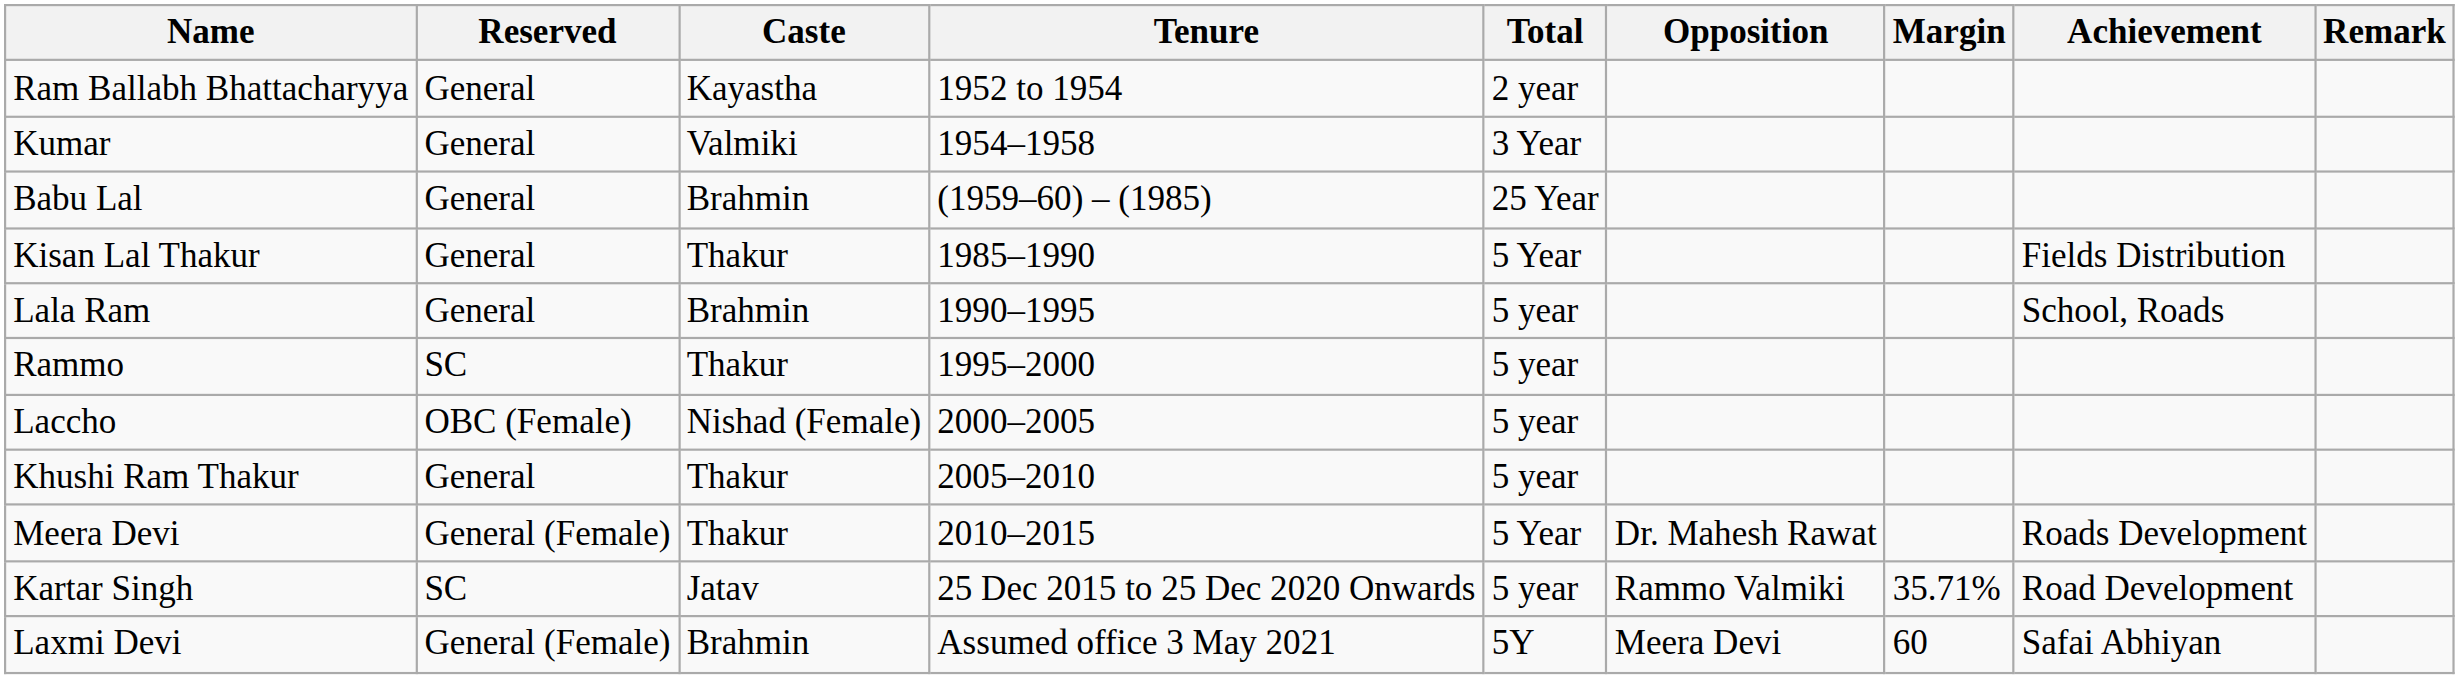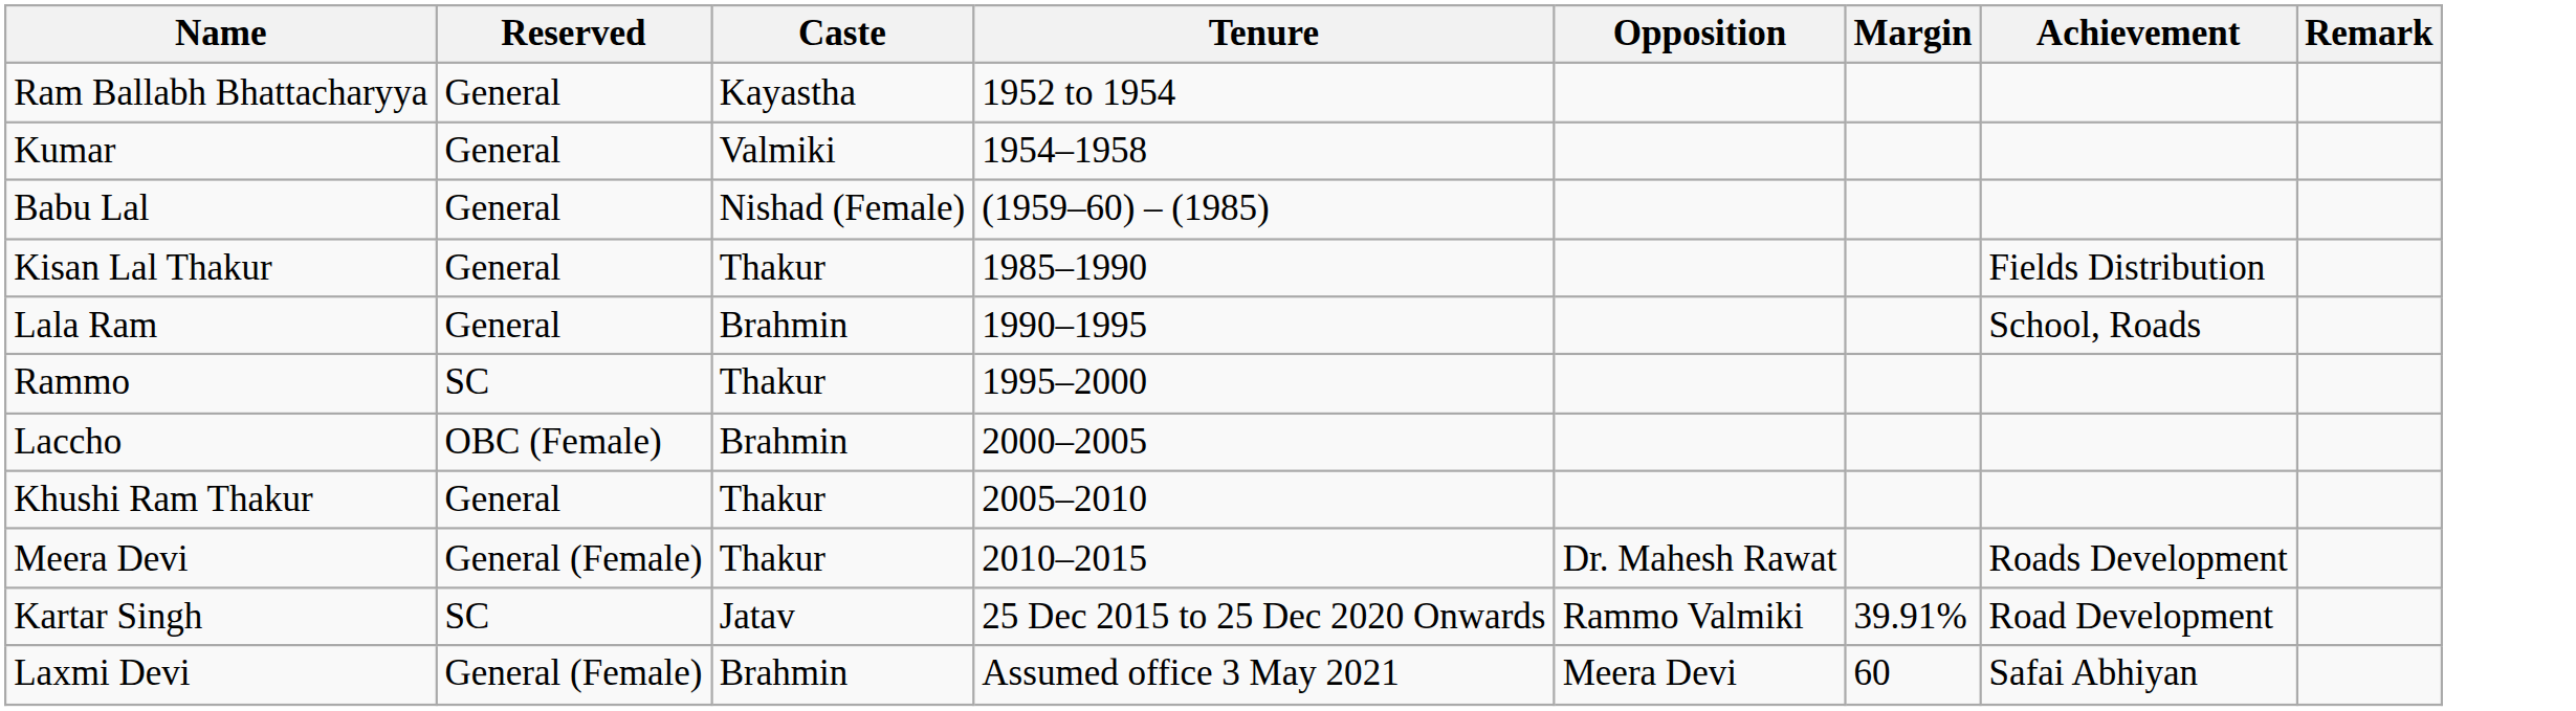- column: Total | 2 year | 3 Year | 25 Year | 5 Year | 5 year | 5 year | 5 year | 5 year | 5 Year | 5 year | 5Y
Babu Lal | Caste: Brahmin -> Nishad (Female)
Laccho | Caste: Nishad (Female) -> Brahmin
Kartar Singh | Margin: 35.71% -> 39.91%
